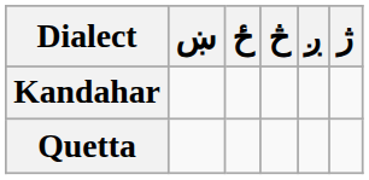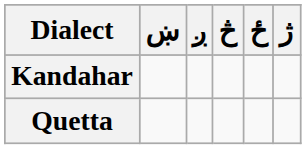columns swapped: ږ <-> ځ
